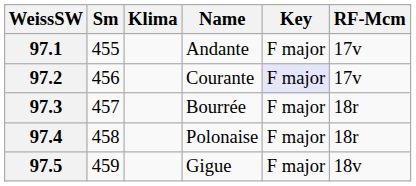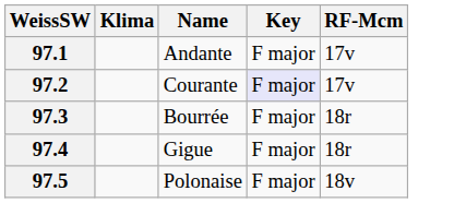- column: Sm | 455 | 456 | 457 | 458 | 459
97.4 | Name: Polonaise -> Gigue
97.5 | Name: Gigue -> Polonaise
